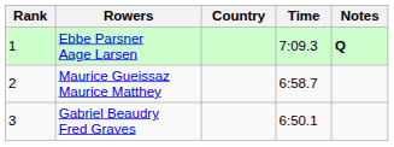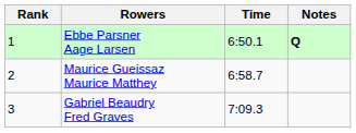- column: Country
Ebbe Parsner Aage Larsen | Time: 7:09.3 -> 6:50.1
Gabriel Beaudry Fred Graves | Time: 6:50.1 -> 7:09.3
